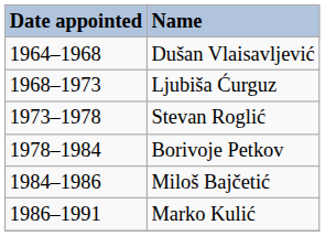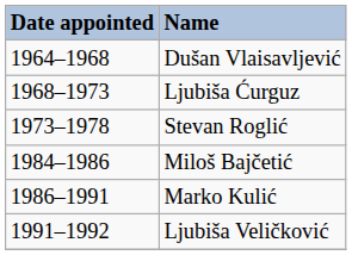- row: 1978–1984 | Borivoje Petkov
+ row: 1991–1992 | Ljubiša Veličković
